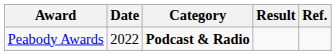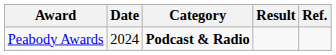Peabody Awards | Date: 2022 -> 2024
